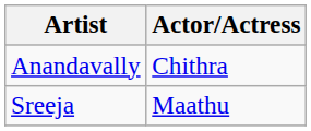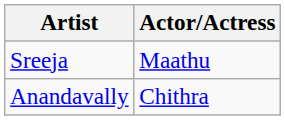rows swapped: Anandavally <-> Sreeja
